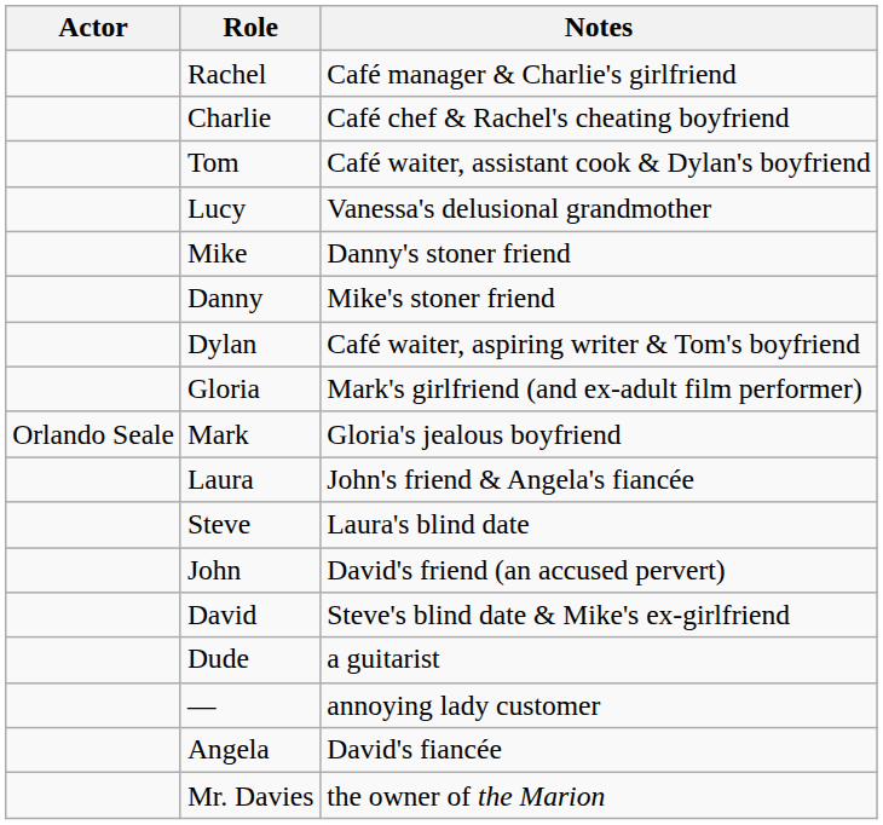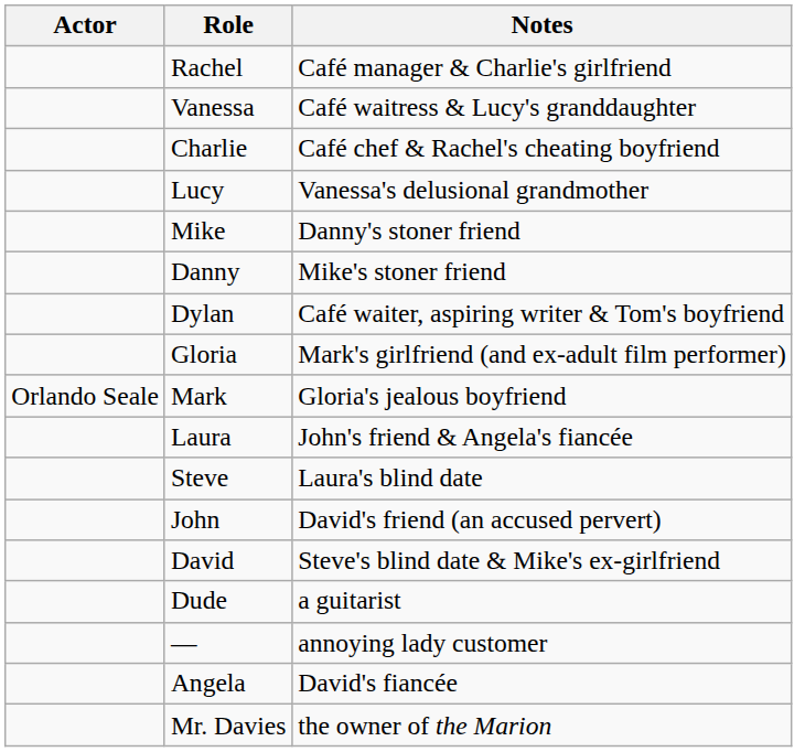+ row: Vanessa | Café waitress & Lucy's granddaughter
- row: Tom | Café waiter, assistant cook & Dylan's boyfriend
